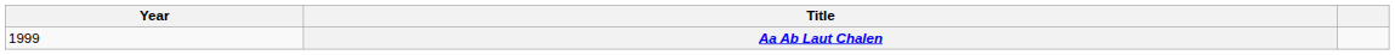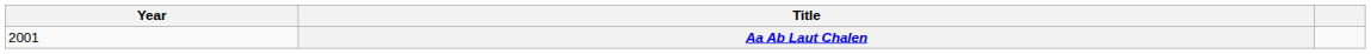Aa Ab Laut Chalen | Year: 1999 -> 2001
